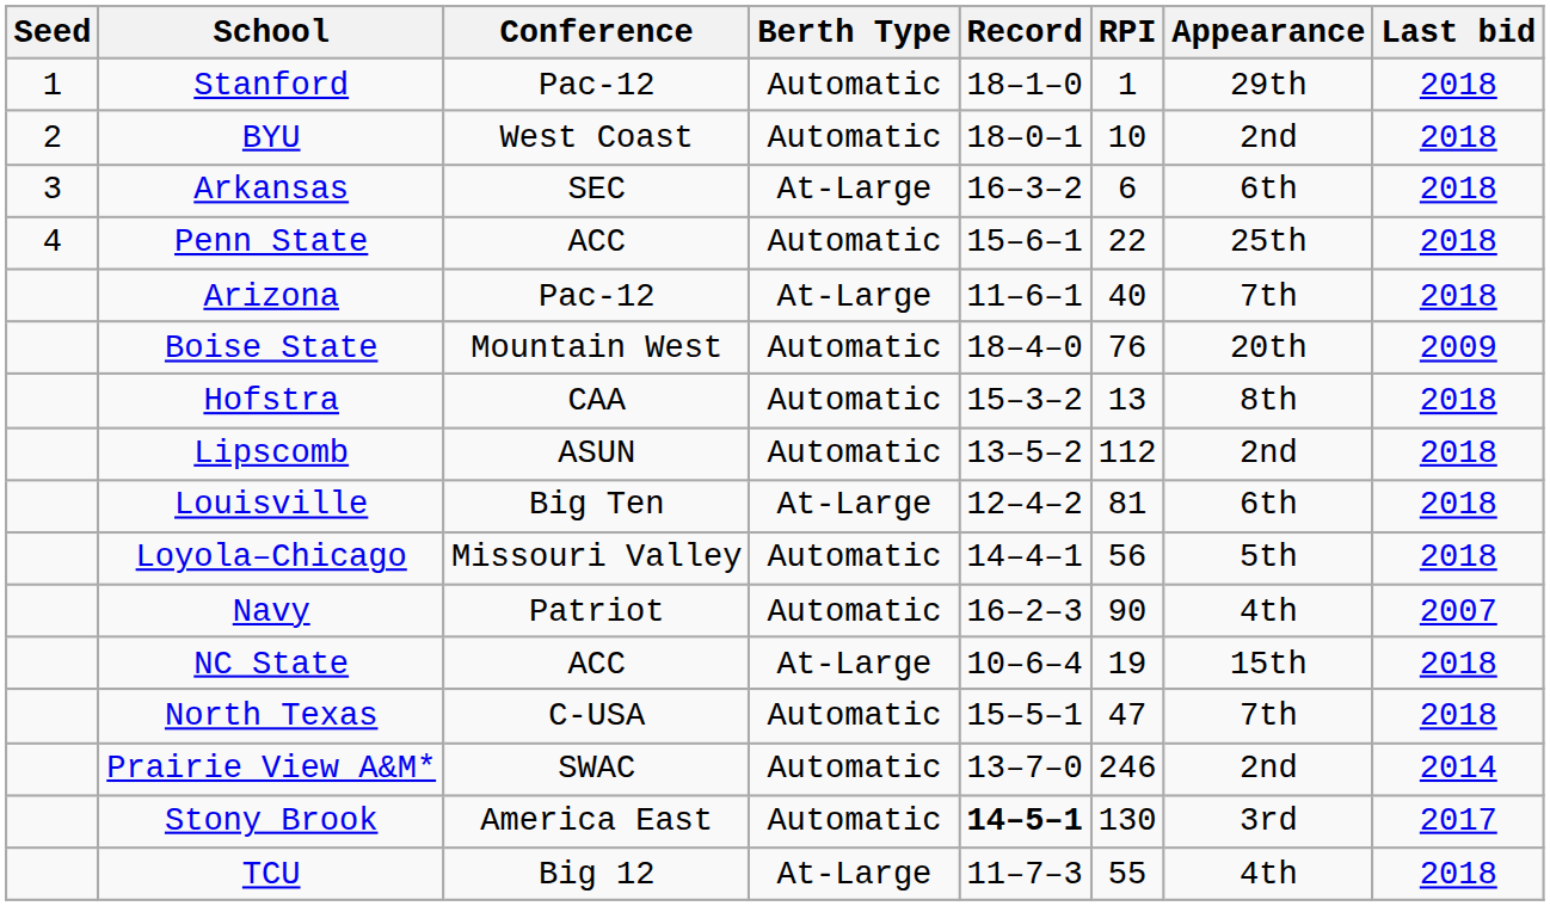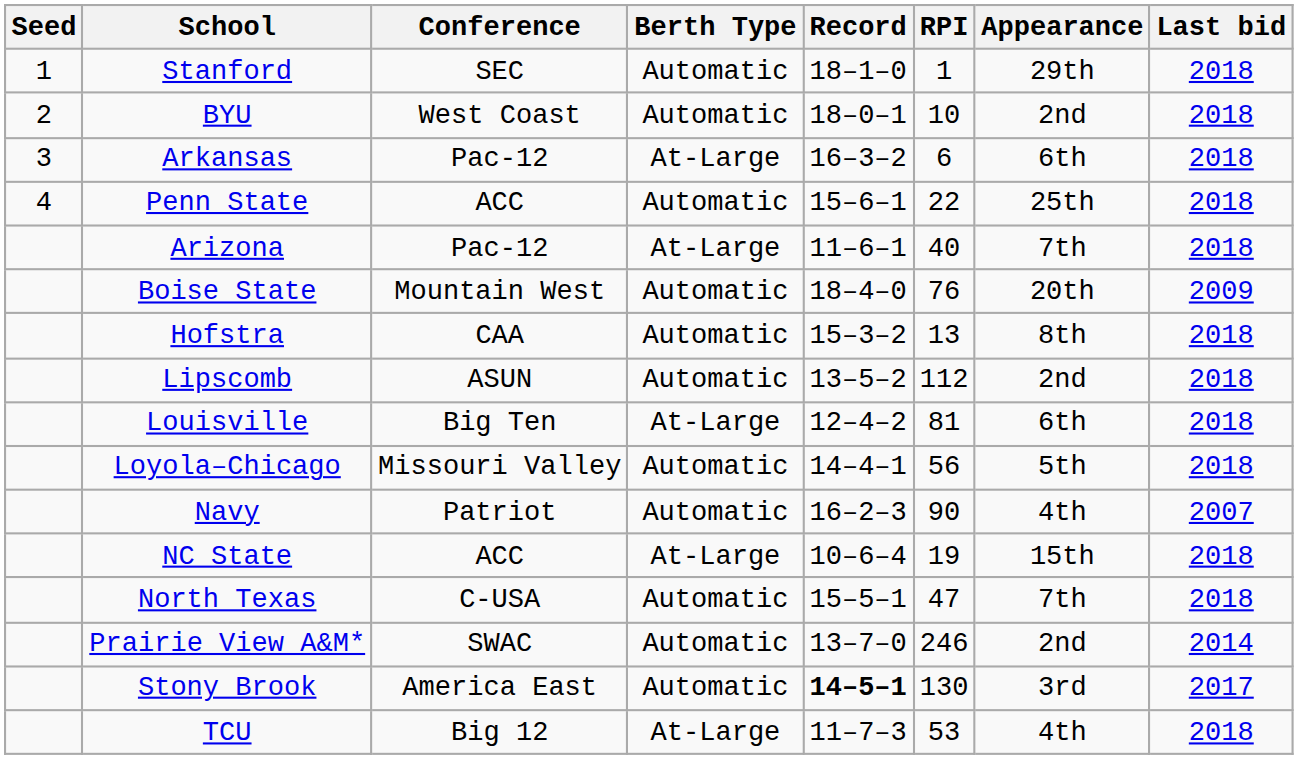Stanford | Conference: Pac-12 -> SEC
Arkansas | Conference: SEC -> Pac-12
TCU | RPI: 55 -> 53
